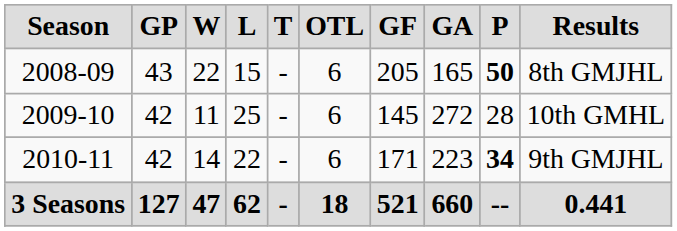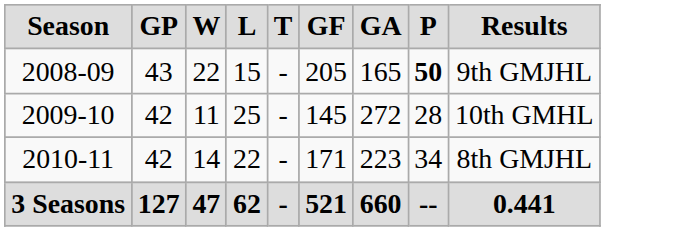- column: OTL | 6 | 6 | 6 | 18
2008-09 | Results: 8th GMJHL -> 9th GMJHL
2010-11 | P: bold -> normal
2010-11 | Results: 9th GMJHL -> 8th GMJHL
